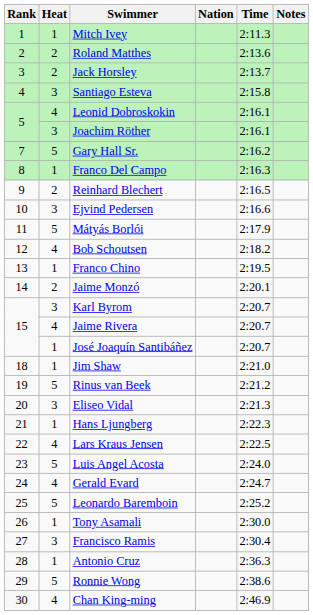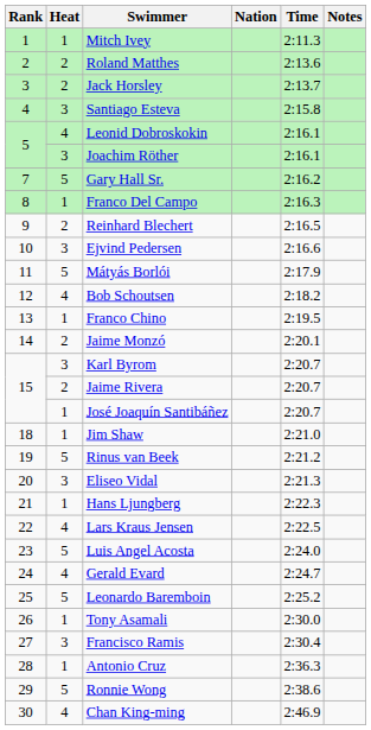Jaime Rivera | Heat: 4 -> 2
